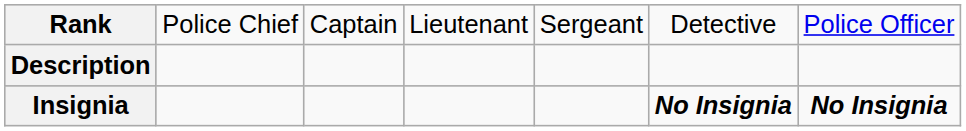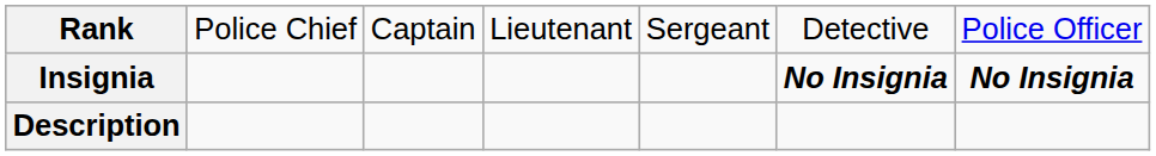rows swapped: Insignia <-> Description
